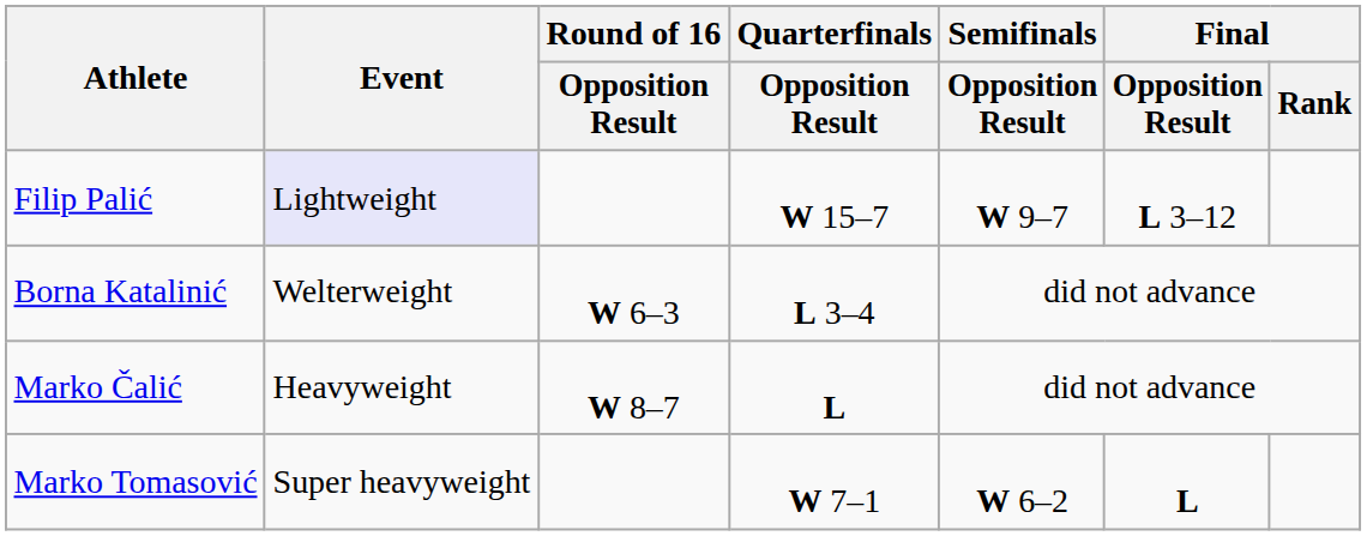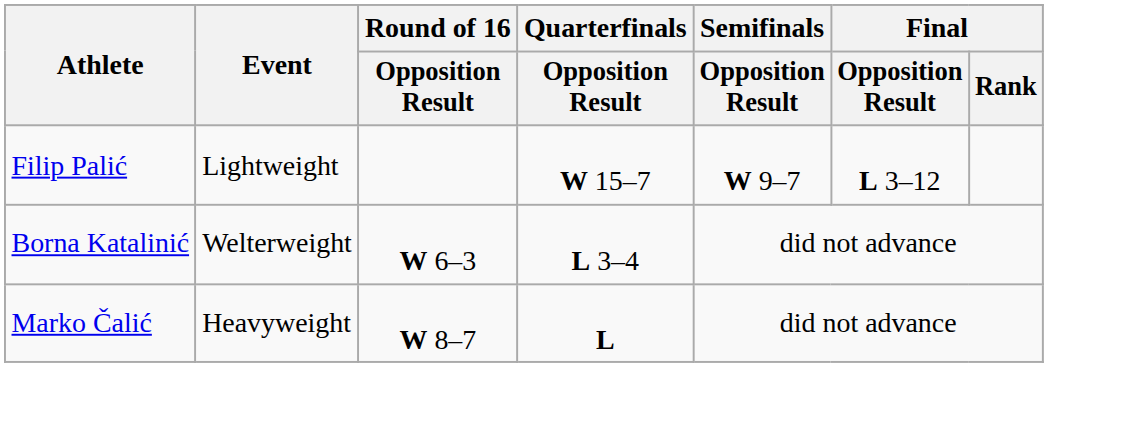Filip Palić | Event: lavender background -> no background
- row: Marko Tomasović | Super heavyweight | W 7–1 | W 6–2 | L
